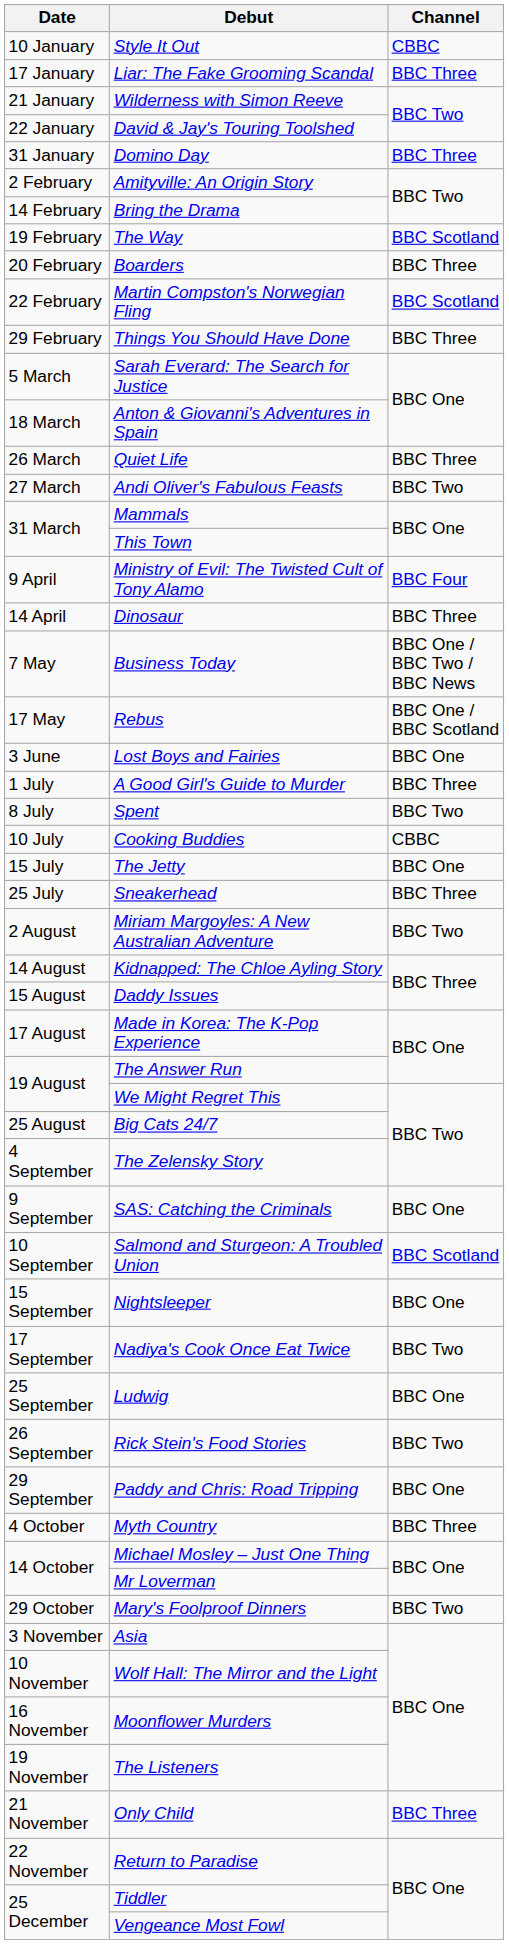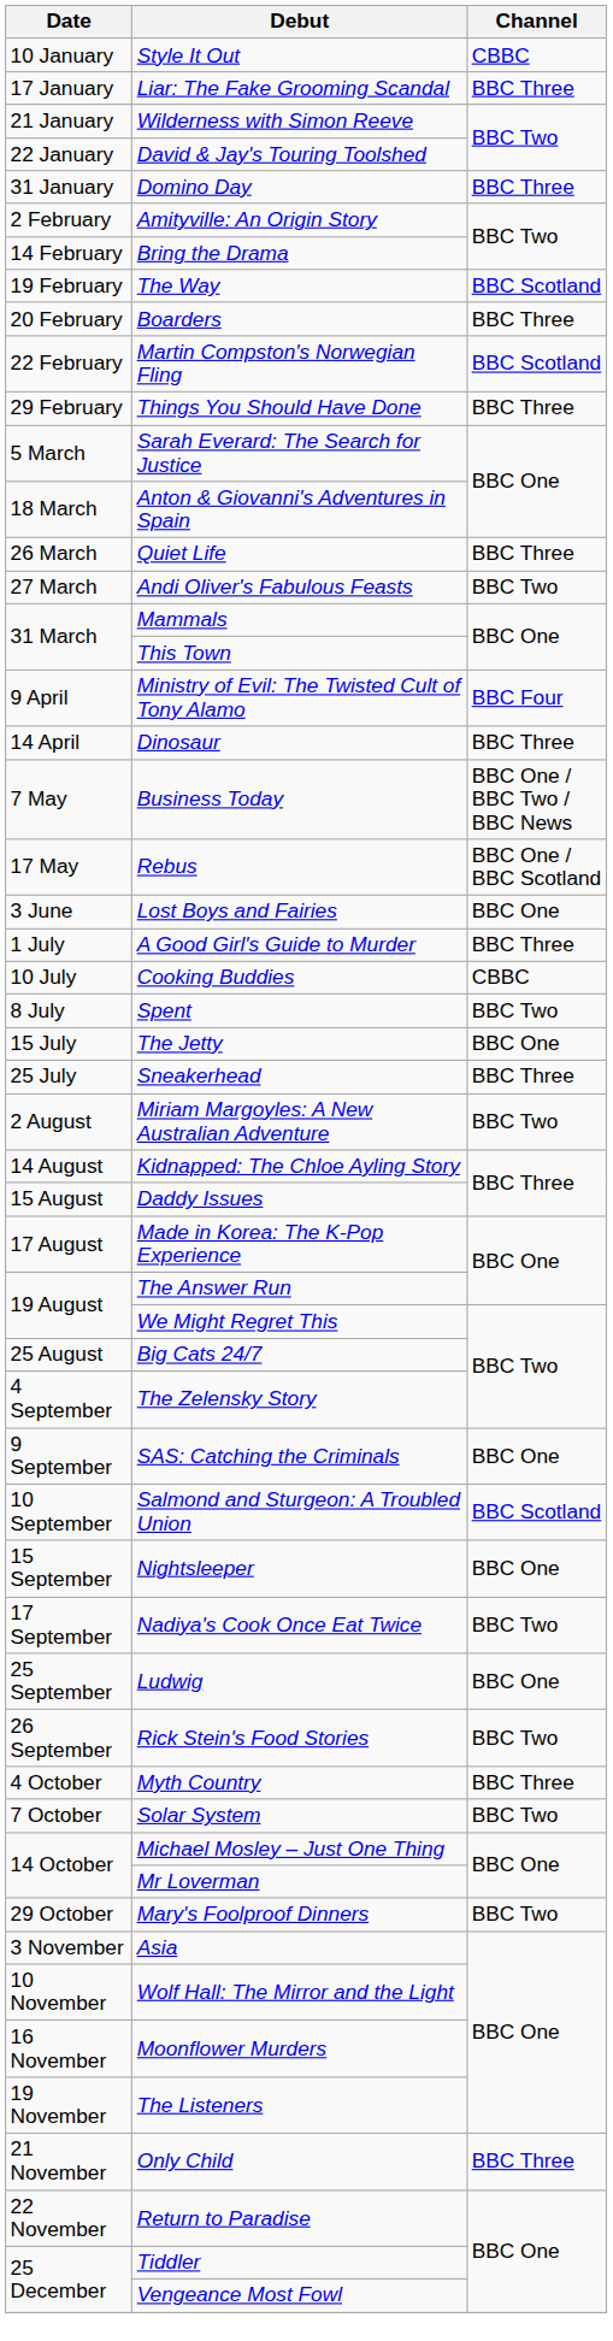rows swapped: Spent <-> Cooking Buddies
- row: 29 September | Paddy and Chris: Road Tripping | BBC One
+ row: 7 October | Solar System | BBC Two
